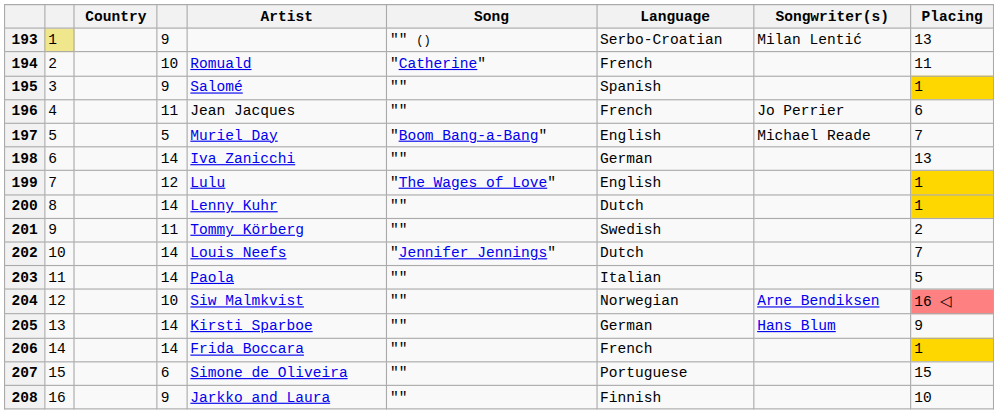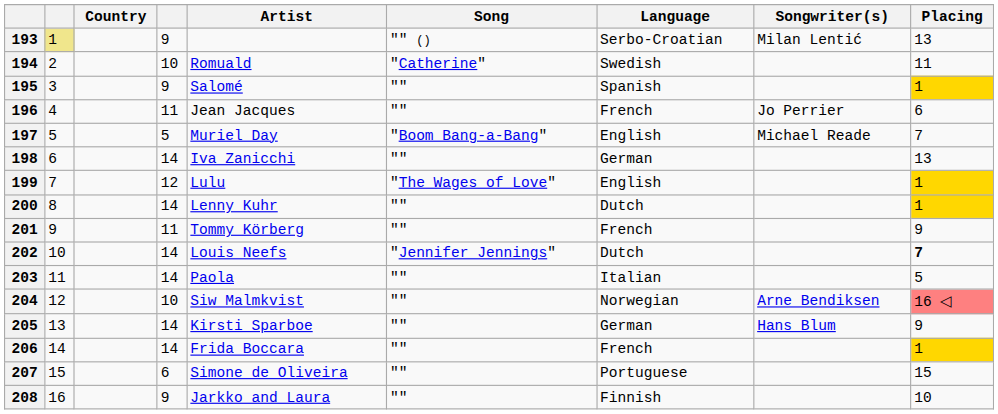194 | Language: French -> Swedish
201 | Language: Swedish -> French
201 | Placing: 2 -> 9
202 | Placing: normal -> bold
